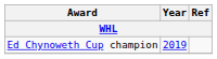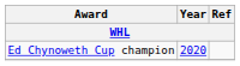Ed Chynoweth Cup champion | Year: 2019 -> 2020
